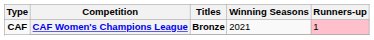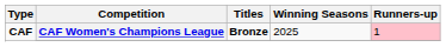CAF Women's Champions League | Winning Seasons: 2021 -> 2025
